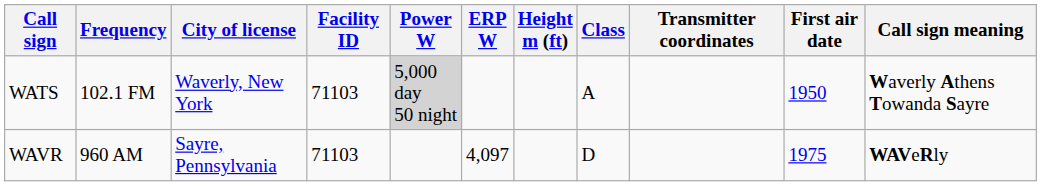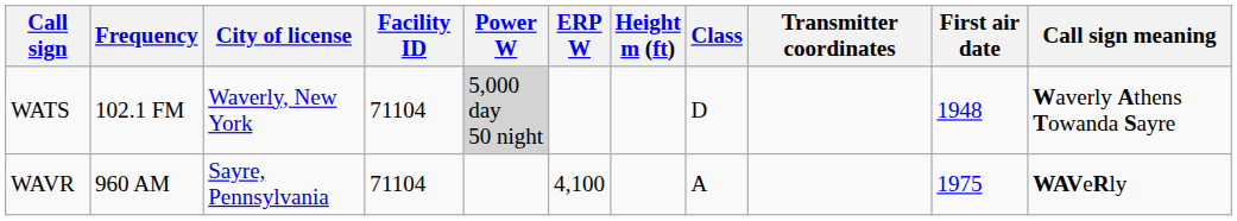WATS | Facility ID: 71103 -> 71104
WATS | Class: A -> D
WATS | First air date: 1950 -> 1948
WAVR | Facility ID: 71103 -> 71104
WAVR | ERP W: 4,097 -> 4,100
WAVR | Class: D -> A
